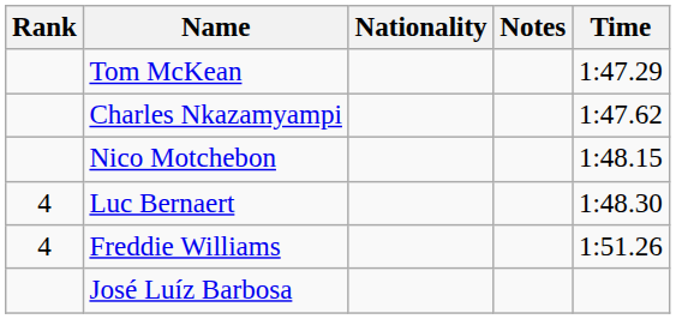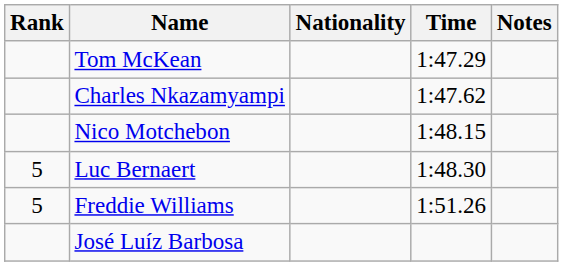columns swapped: Time <-> Notes
Luc Bernaert | Rank: 4 -> 5
Freddie Williams | Rank: 4 -> 5
